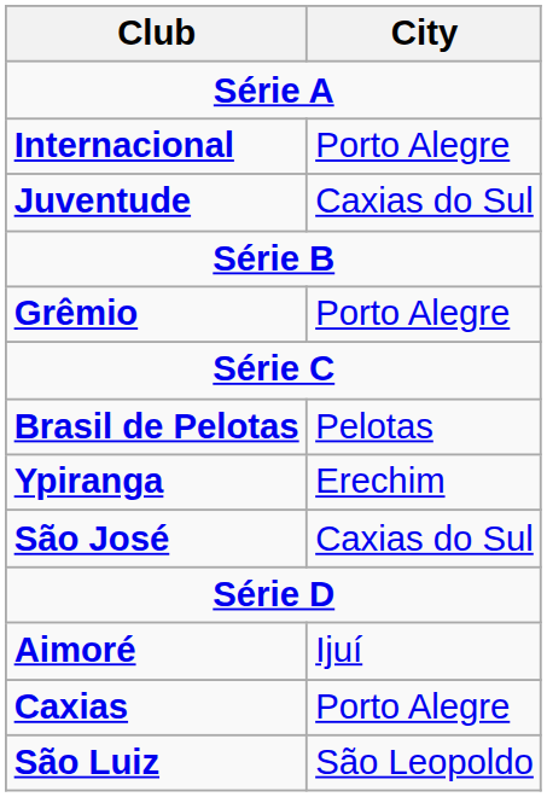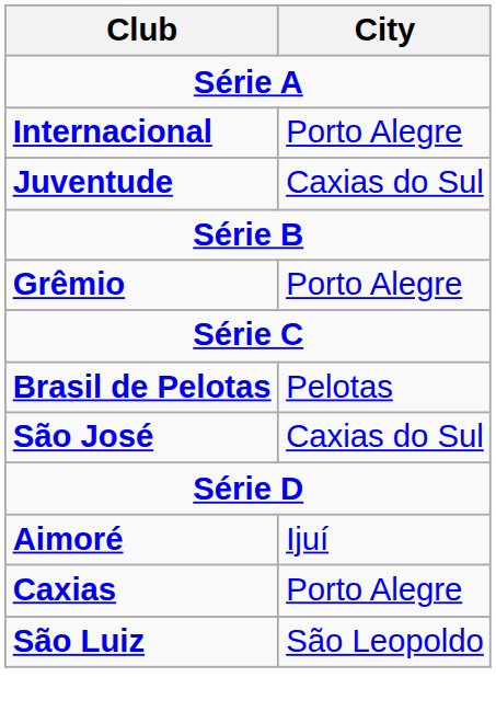- row: Ypiranga | Erechim
